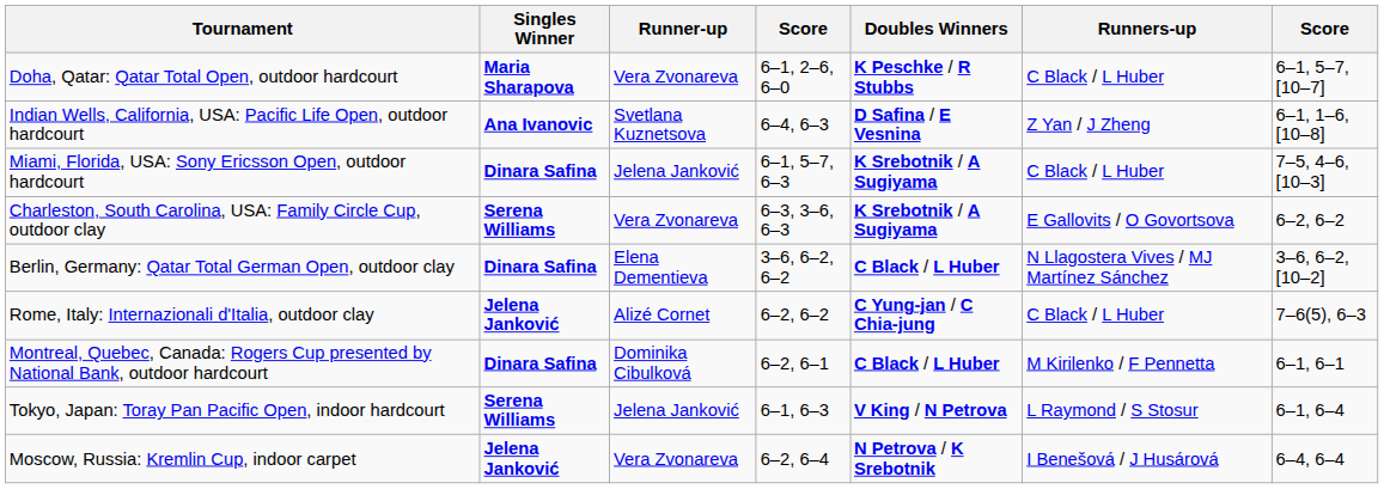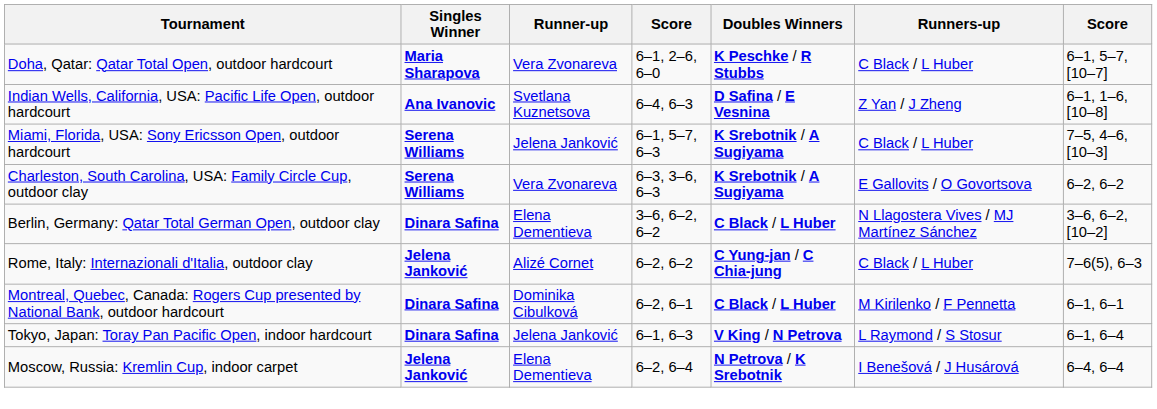Miami, Florida, USA: Sony Ericsson Open, outdoor hardcourt | Singles Winner: Dinara Safina -> Serena Williams
Tokyo, Japan: Toray Pan Pacific Open, indoor hardcourt | Singles Winner: Serena Williams -> Dinara Safina
Moscow, Russia: Kremlin Cup, indoor carpet | Runner-up: Vera Zvonareva -> Elena Dementieva
